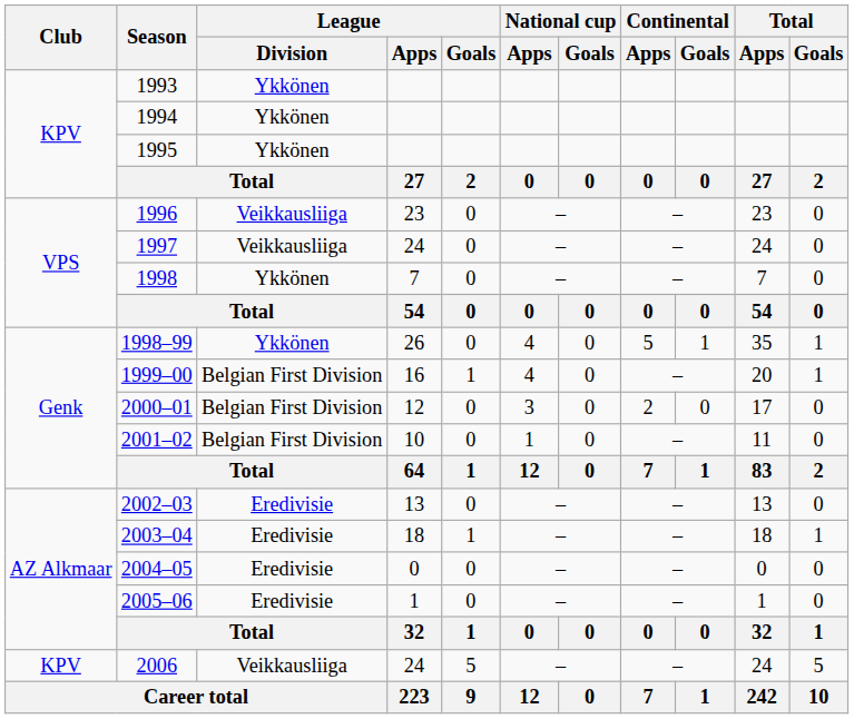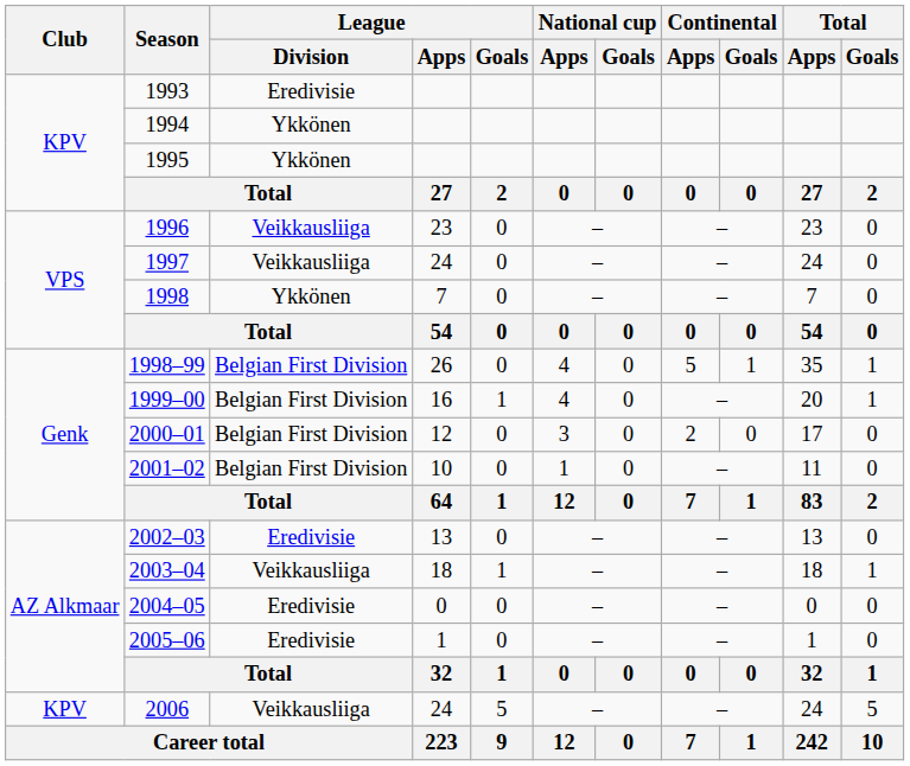1993 | League / Division: Ykkönen -> Eredivisie
1998–99 | League / Division: Ykkönen -> Belgian First Division
2003–04 | League / Division: Eredivisie -> Veikkausliiga
